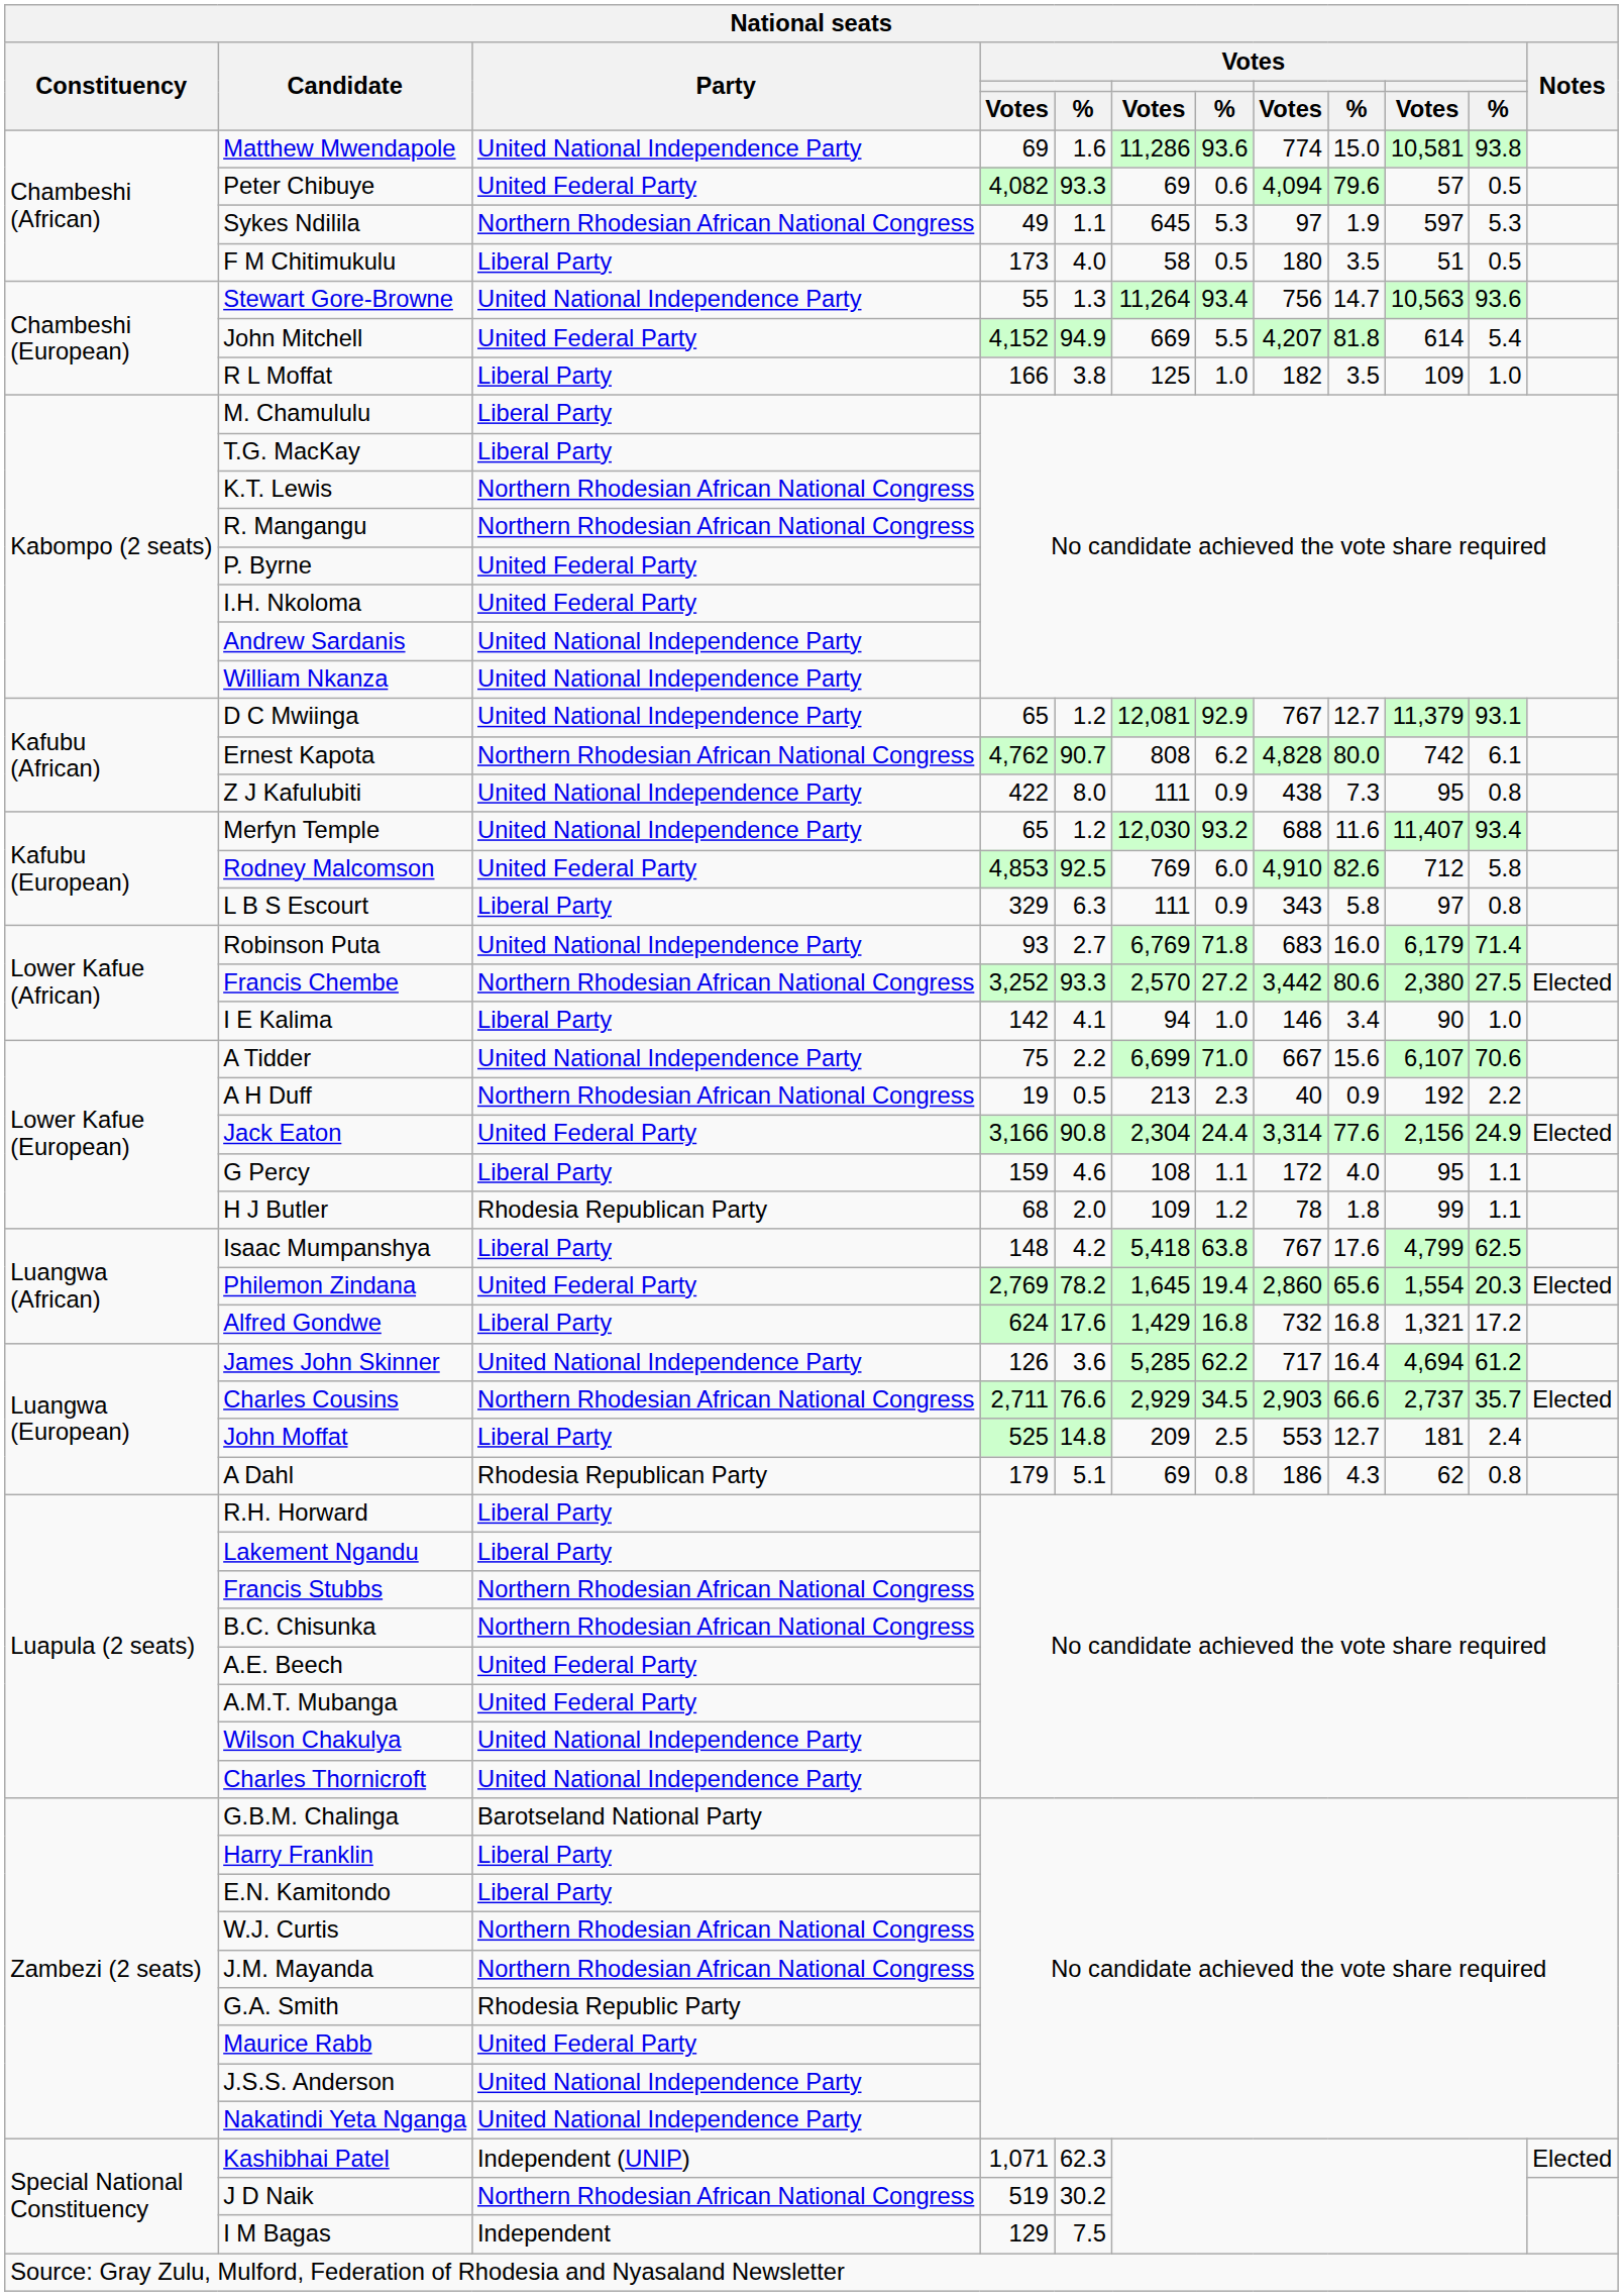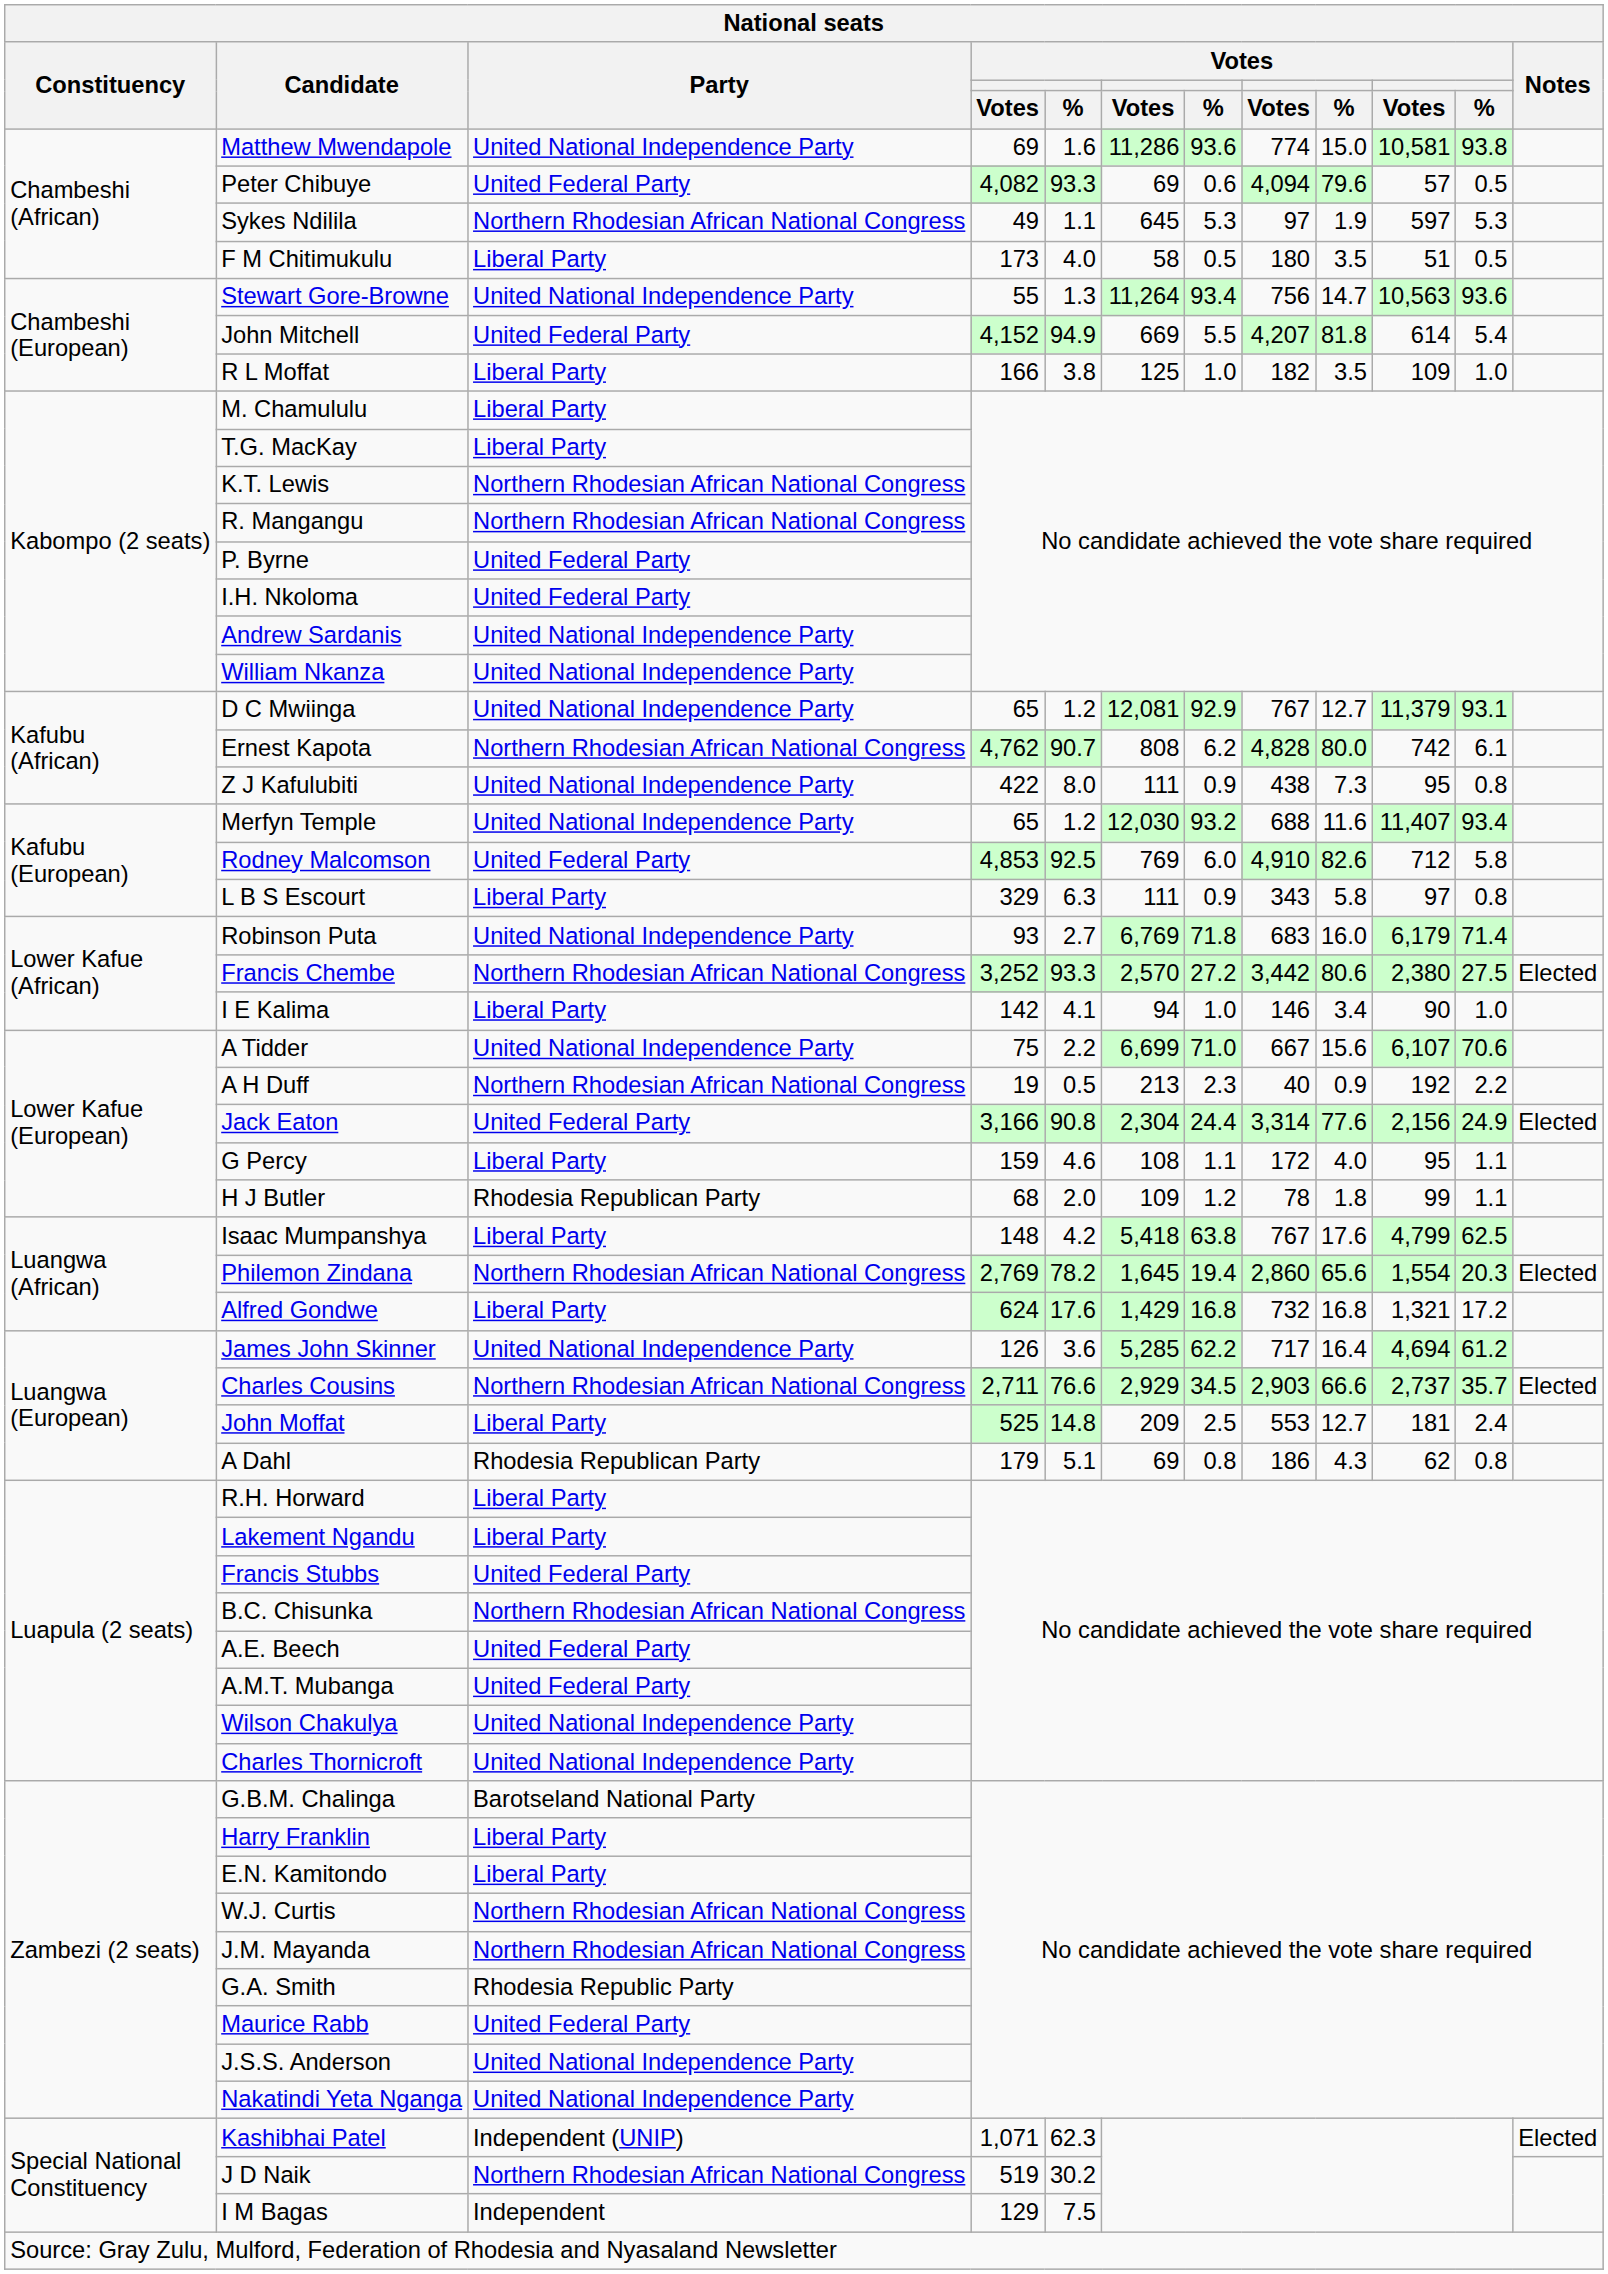Philemon Zindana | Party: United Federal Party -> Northern Rhodesian African National Congress
Francis Stubbs | Party: Northern Rhodesian African National Congress -> United Federal Party
